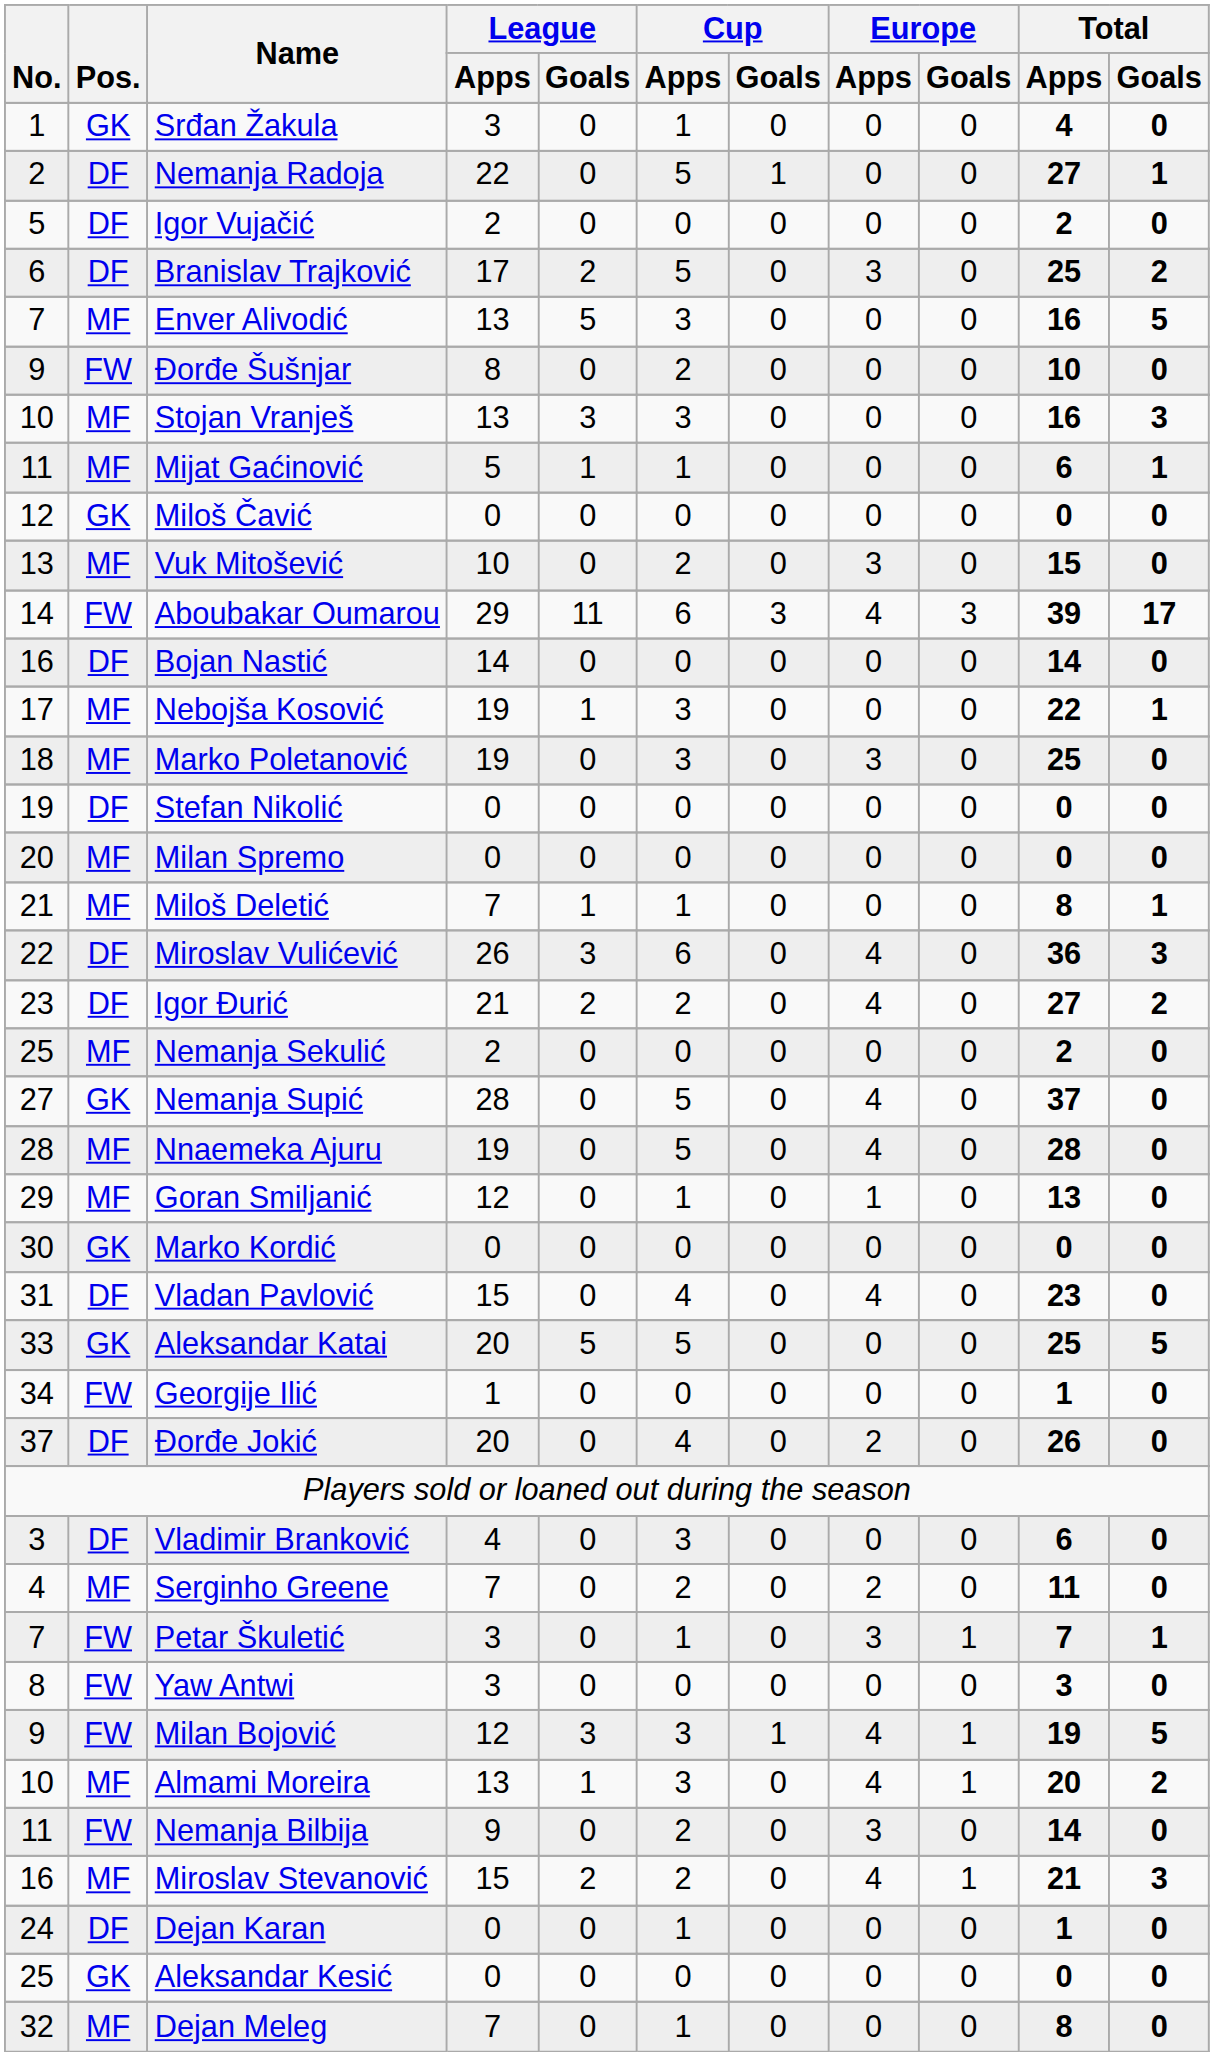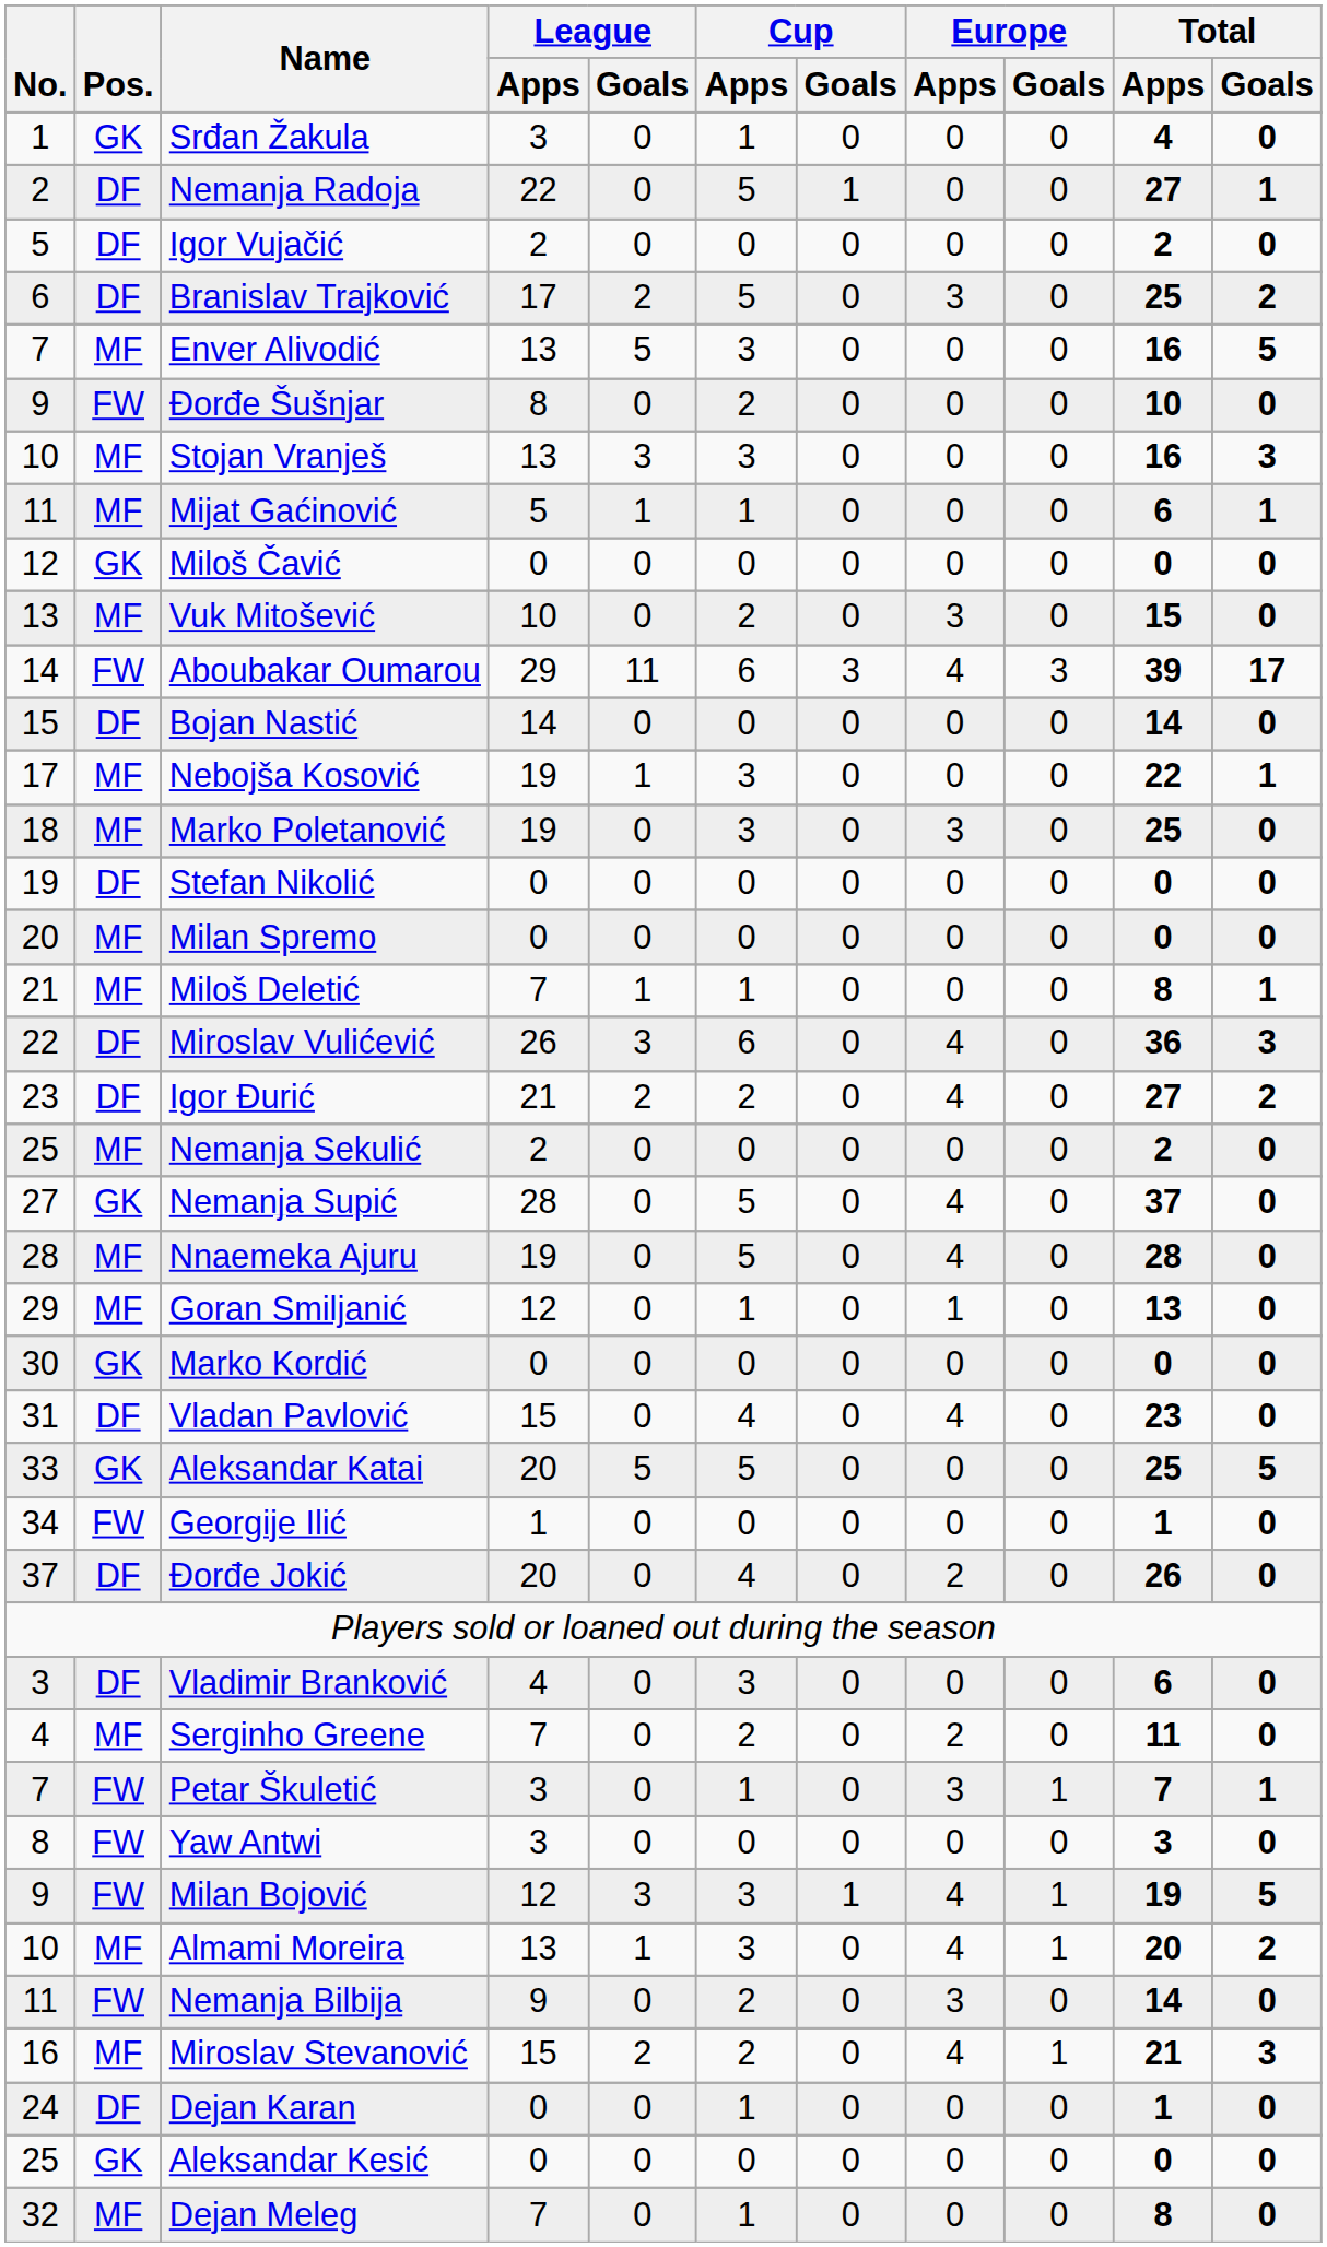Bojan Nastić | No.: 16 -> 15
